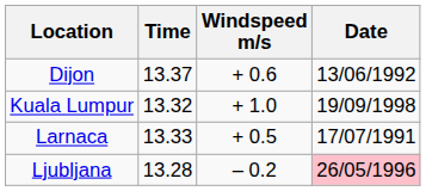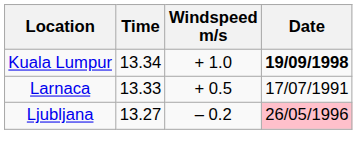- row: Dijon | 13.37 | + 0.6 | 13/06/1992
Kuala Lumpur | Time: 13.32 -> 13.34
Kuala Lumpur | Date: normal -> bold
Ljubljana | Time: 13.28 -> 13.27
